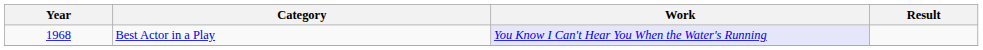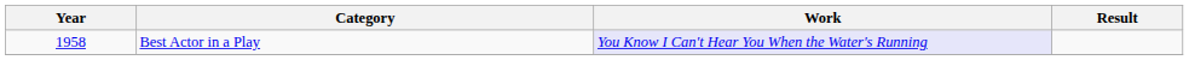Best Actor in a Play | Year: 1968 -> 1958
